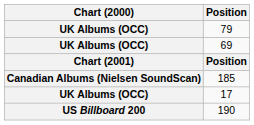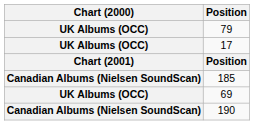rows swapped: 17 <-> 69
190 | Chart (2000): US Billboard 200 -> Canadian Albums (Nielsen SoundScan)
